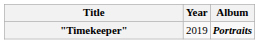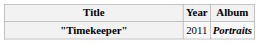"Timekeeper" | Year: 2019 -> 2011
